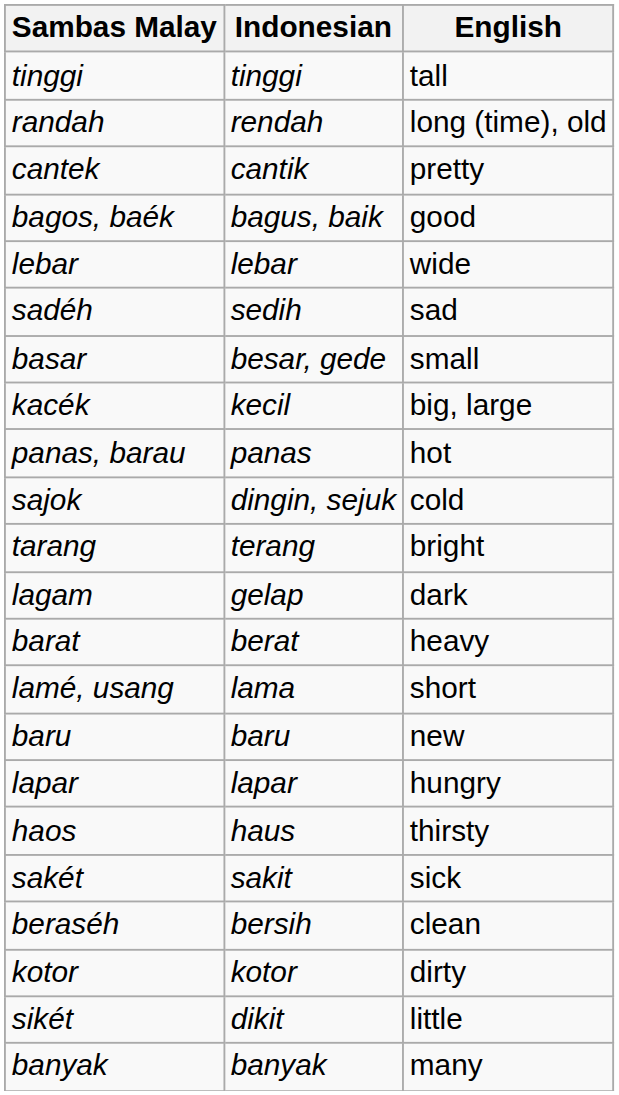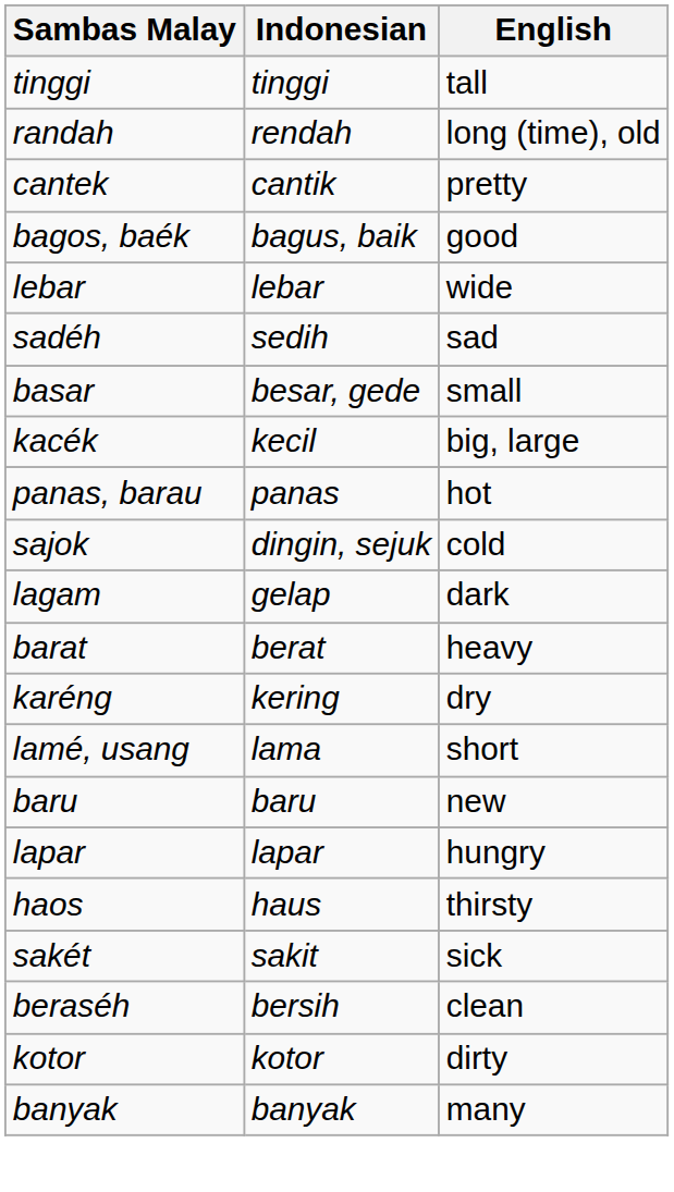- row: tarang | terang | bright
+ row: karéng | kering | dry
- row: sikét | dikit | little
